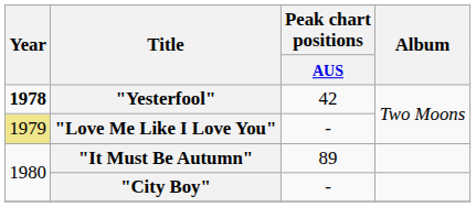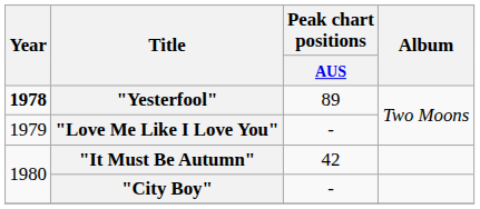"Yesterfool" | Peak chart positions / AUS: 42 -> 89
"Love Me Like I Love You" | Year: khaki background -> no background
"It Must Be Autumn" | Peak chart positions / AUS: 89 -> 42
